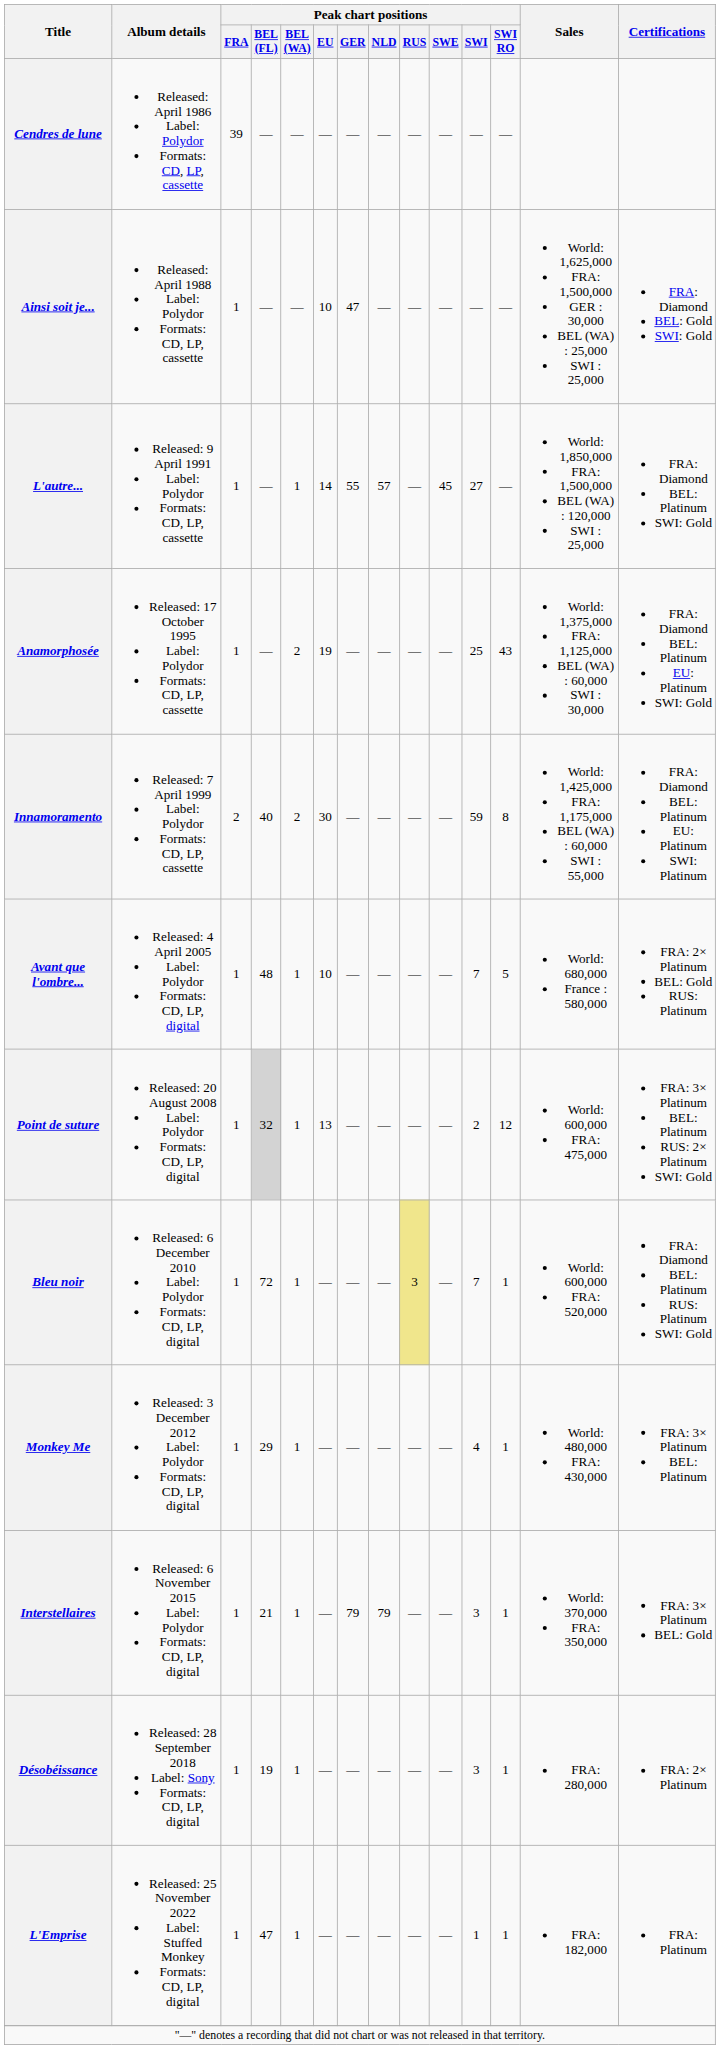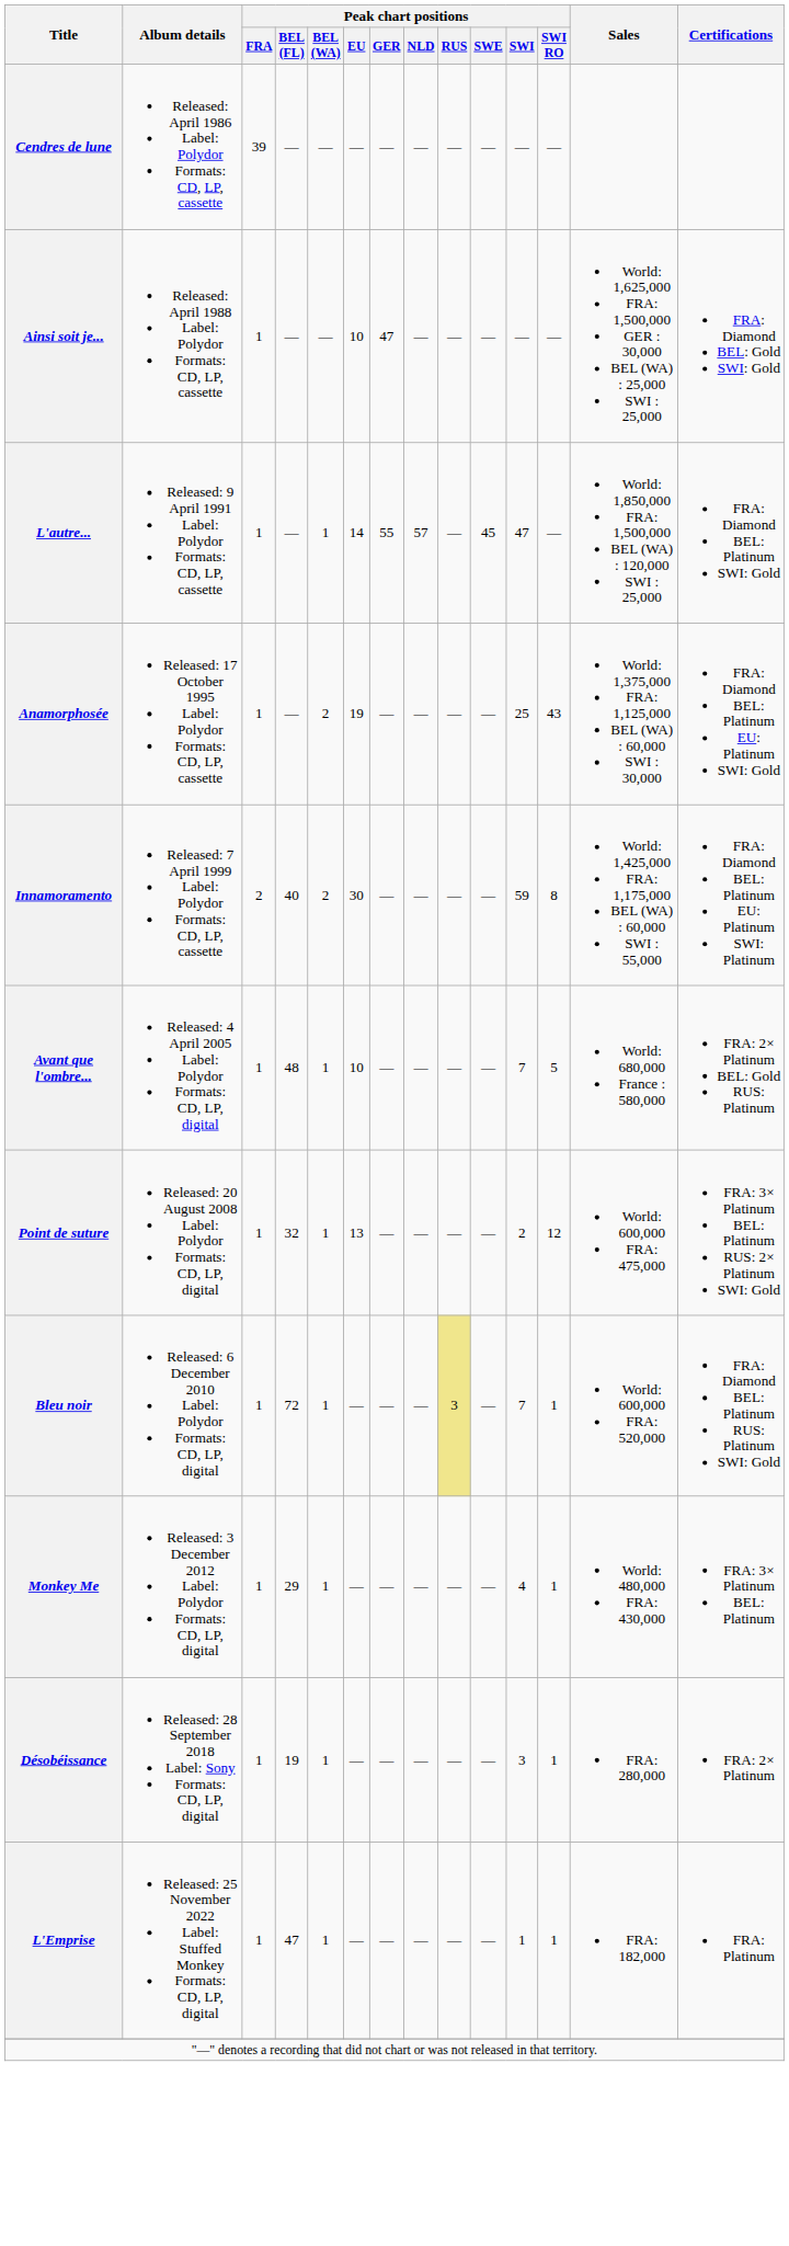L'autre... | Peak chart positions / SWI: 27 -> 47
Point de suture | Peak chart positions / BEL (FL): lightgrey background -> no background
- row: Interstellaires | Released: 6 November 2015 Label: Polydor Formats: CD, LP, digital | 1 | 21 | 1 | — | 79 | 79 | — | — | 3 | 1 | World: 370,000 FRA: 350,000 | FRA: 3× Platinum BEL: Gold
